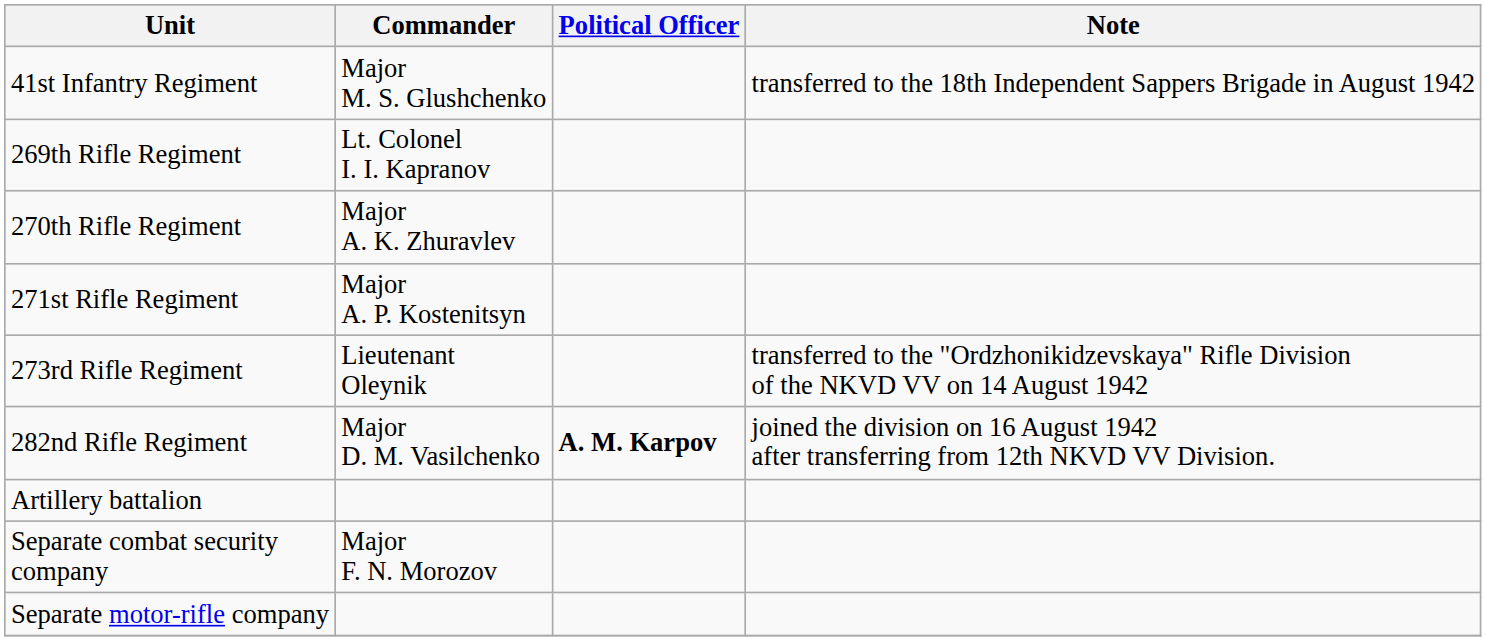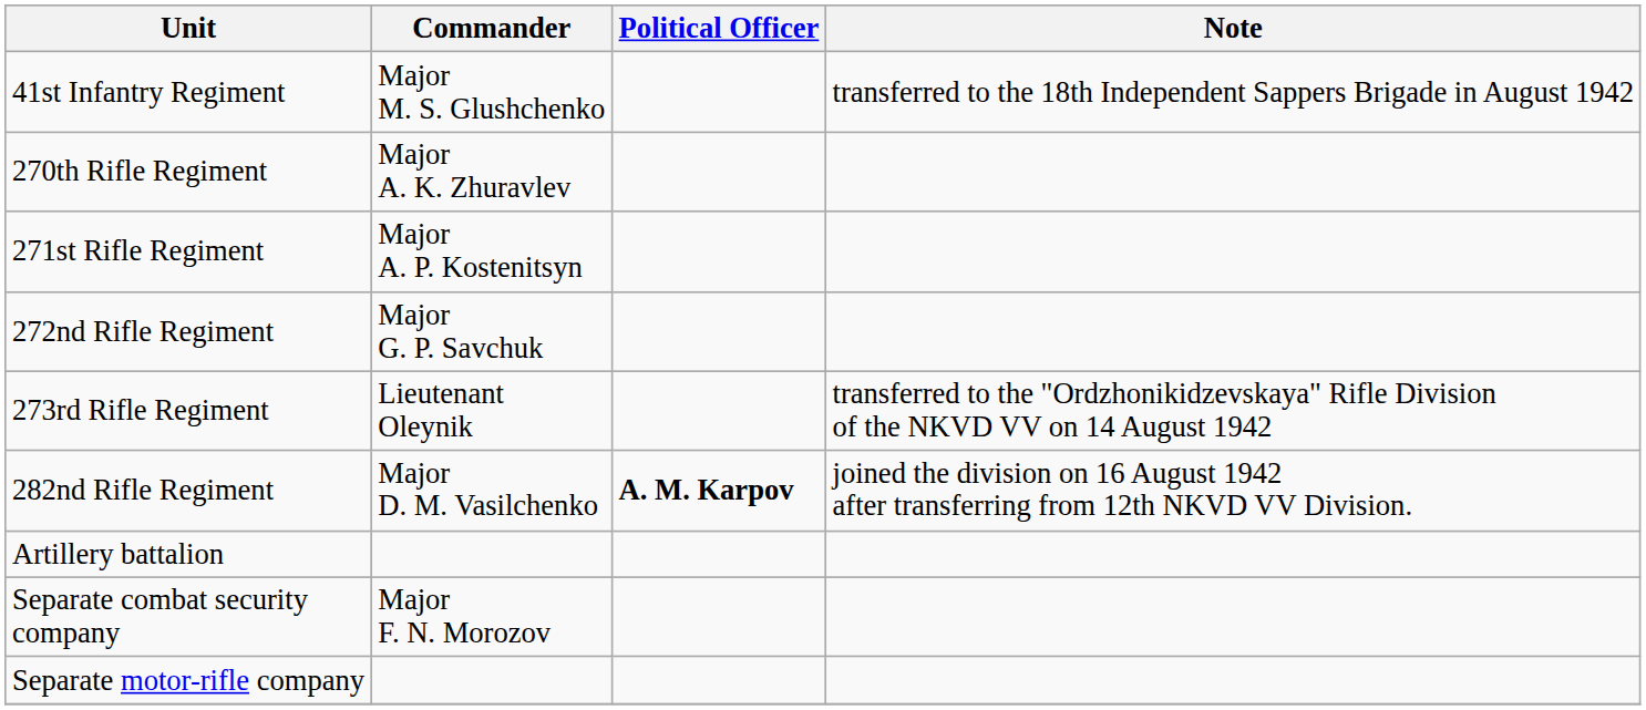- row: 269th Rifle Regiment | Lt. Colonel I. I. Kapranov
+ row: 272nd Rifle Regiment | Major G. P. Savchuk
